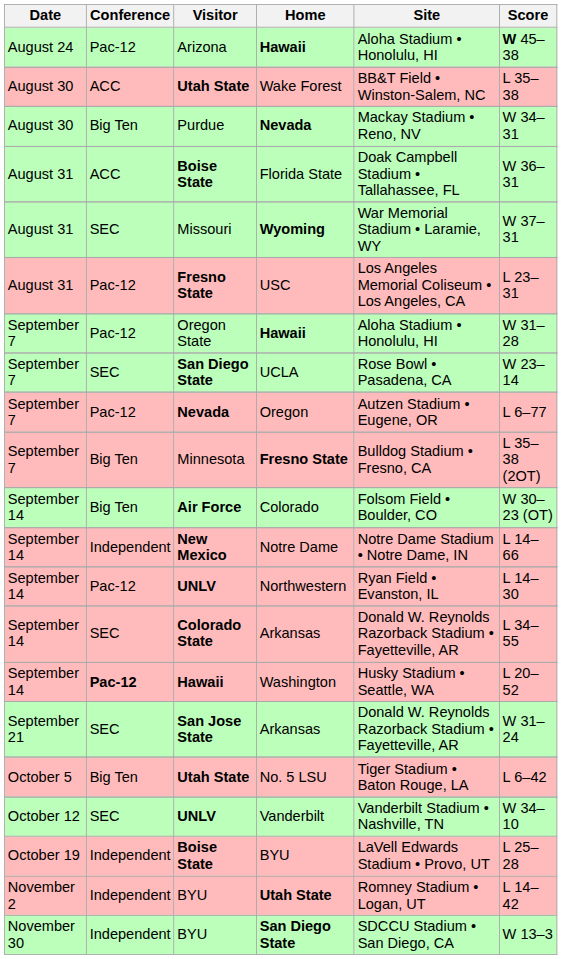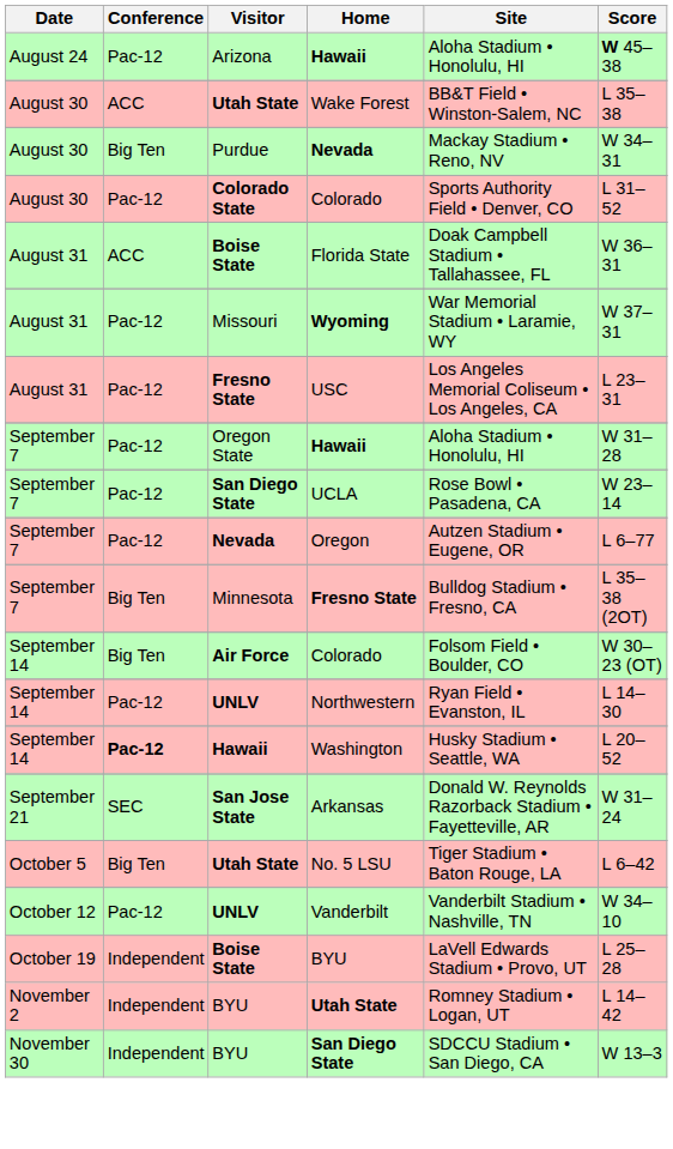+ row: August 30 | Pac-12 | Colorado State | Colorado | Sports Authority Field • Denver, CO | L 31–52
Wyoming | Conference: SEC -> Pac-12
UCLA | Conference: SEC -> Pac-12
- row: September 14 | Independent | New Mexico | Notre Dame | Notre Dame Stadium • Notre Dame, IN | L 14–66
- row: September 14 | SEC | Colorado State | Arkansas | Donald W. Reynolds Razorback Stadium • Fayetteville, AR | L 34–55
Vanderbilt | Conference: SEC -> Pac-12
